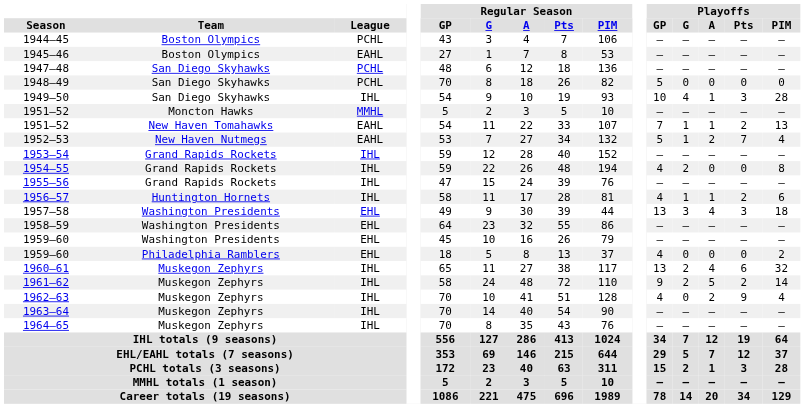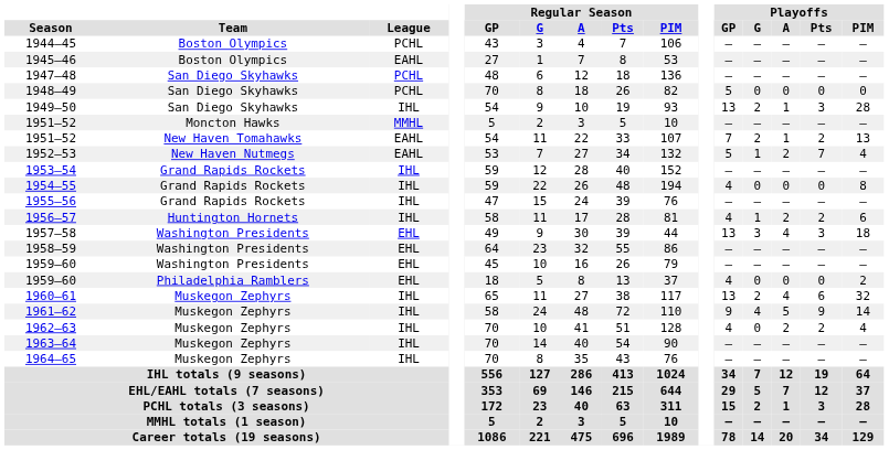1949–50 | Playoffs / GP: 10 -> 13
1949–50 | Playoffs / G: 4 -> 2
1951–52 / New Haven Tomahawks | Playoffs / G: 1 -> 2
1954–55 | Playoffs / G: 2 -> 0
1956–57 | Playoffs / A: 1 -> 2
1961–62 | Playoffs / G: 2 -> 4
1961–62 | Playoffs / Pts: 2 -> 9
1962–63 | Playoffs / Pts: 9 -> 2
